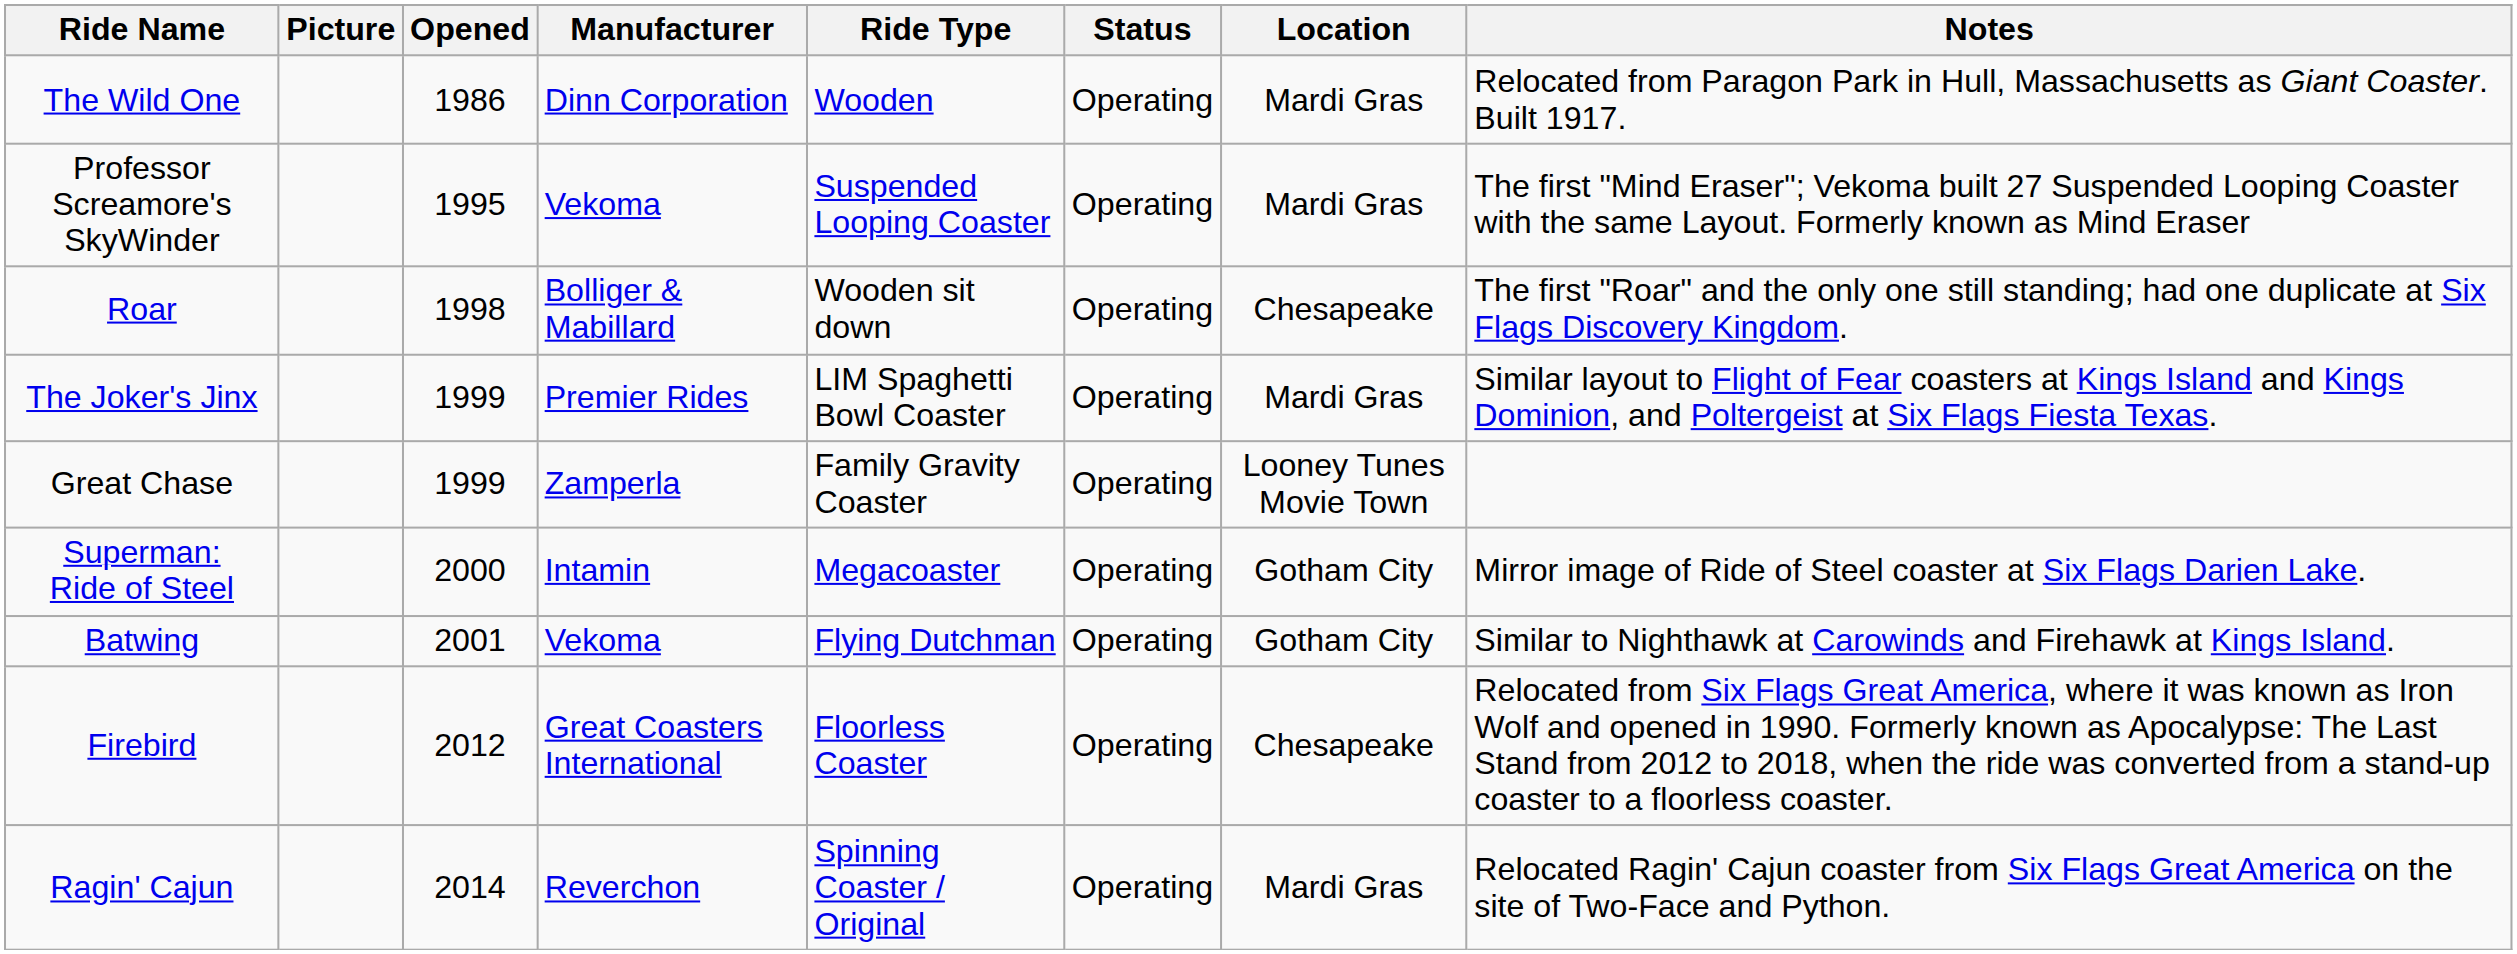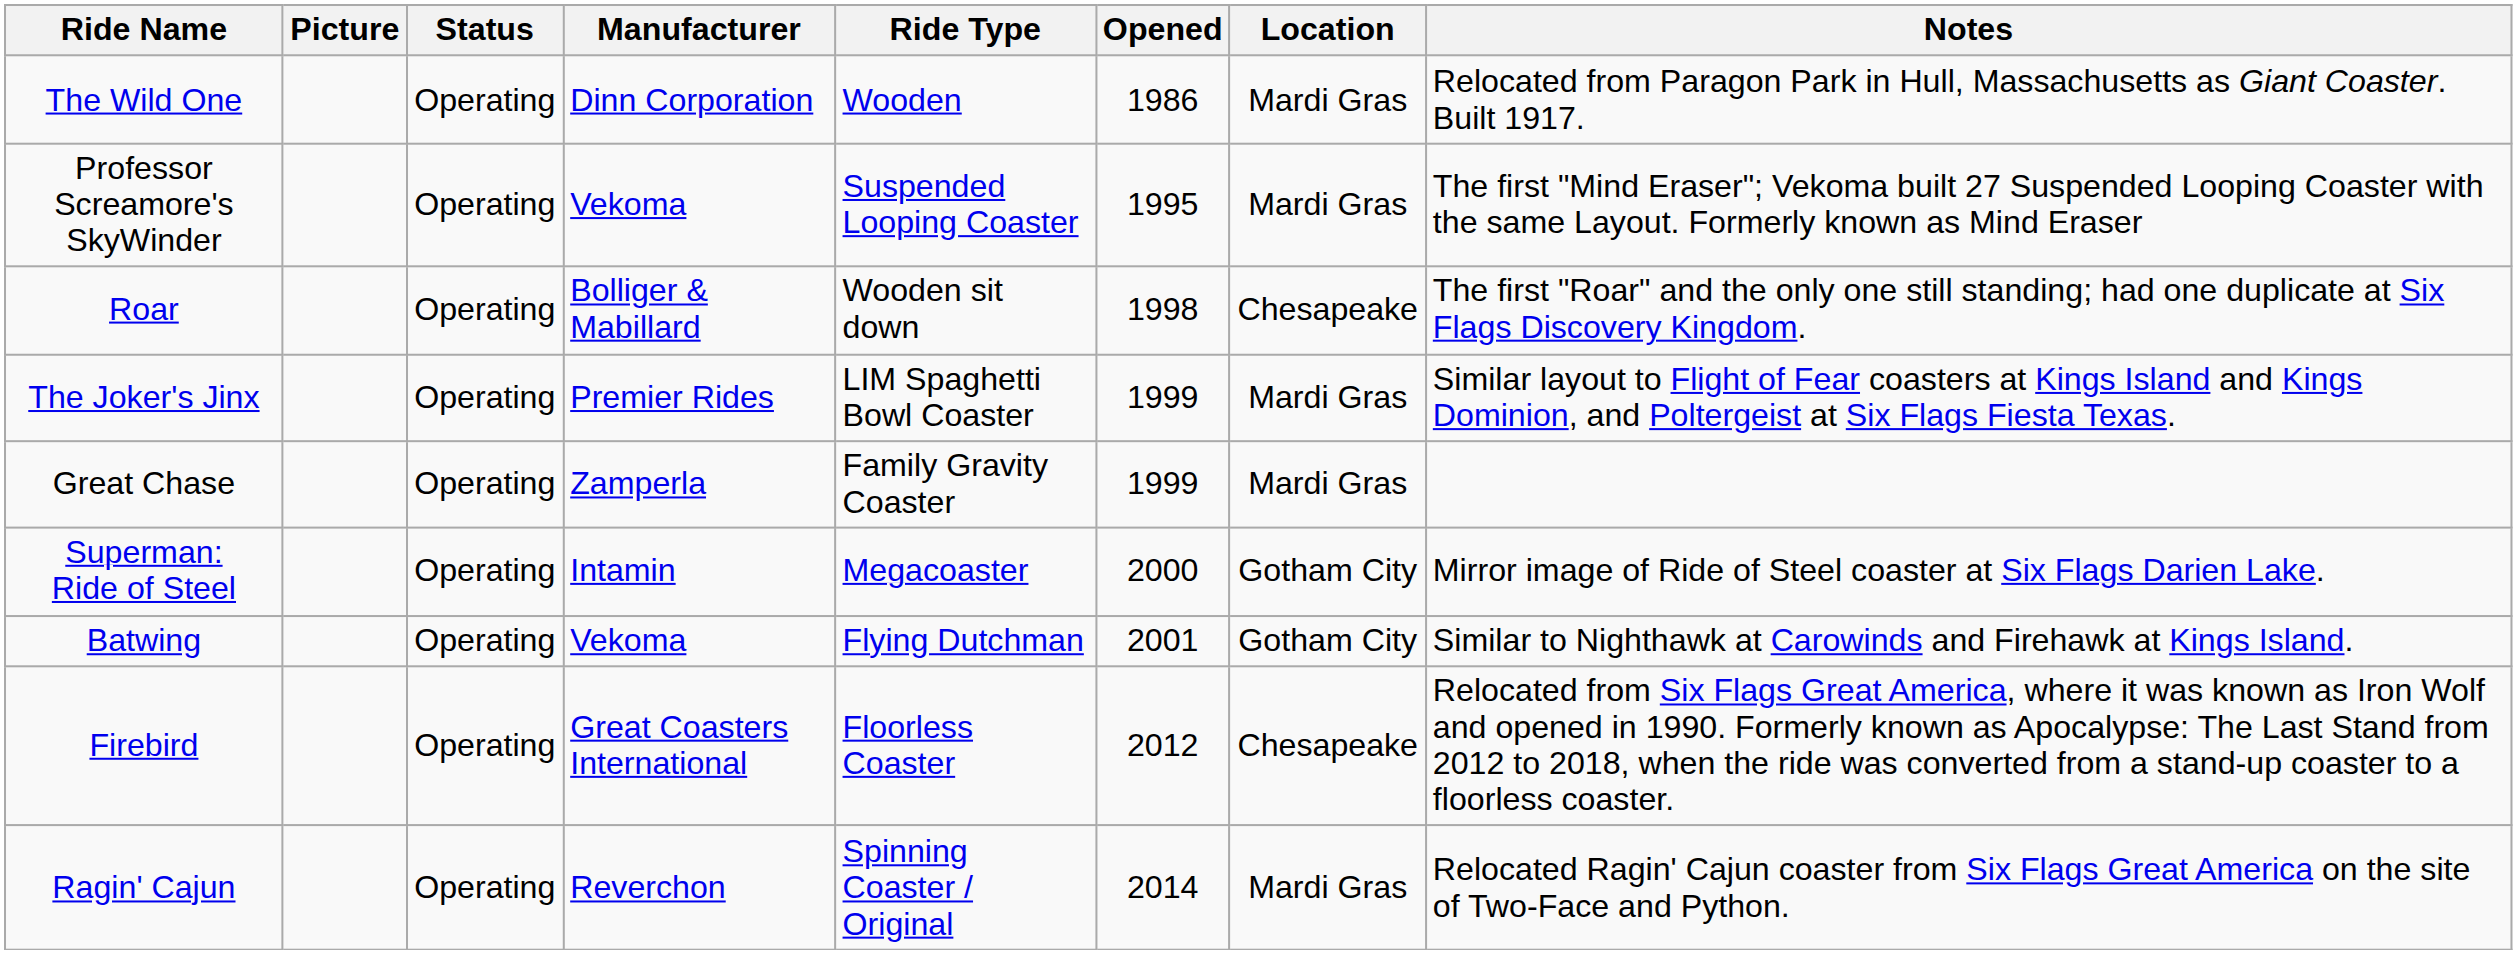columns swapped: Opened <-> Status
Great Chase | Location: Looney Tunes Movie Town -> Mardi Gras
